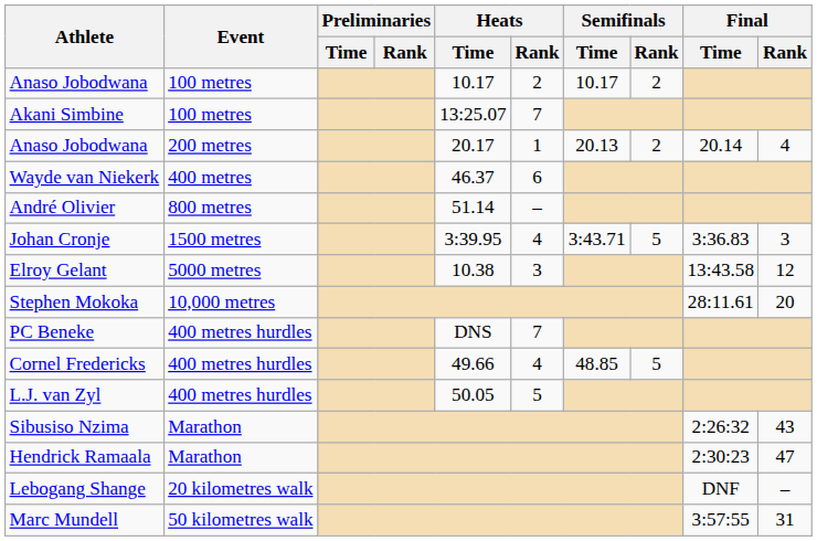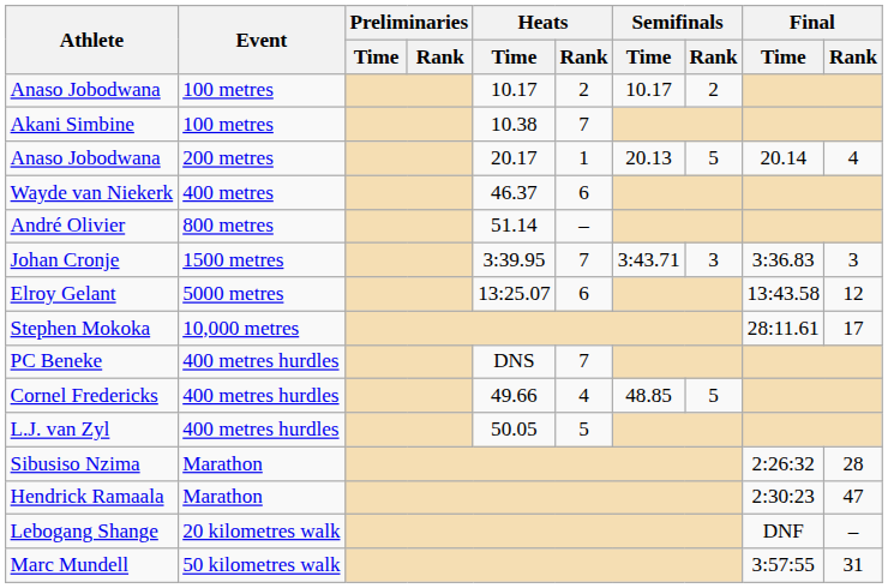Akani Simbine | Heats / Time: 13:25.07 -> 10.38
Anaso Jobodwana / 200 metres | Semifinals / Rank: 2 -> 5
Johan Cronje | Heats / Rank: 4 -> 7
Johan Cronje | Semifinals / Rank: 5 -> 3
Elroy Gelant | Heats / Time: 10.38 -> 13:25.07
Elroy Gelant | Heats / Rank: 3 -> 6
Stephen Mokoka | Final / Rank: 20 -> 17
Sibusiso Nzima | Final / Rank: 43 -> 28
